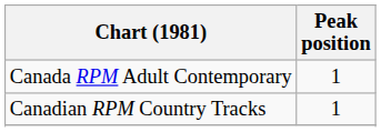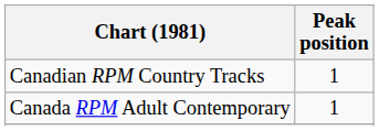rows swapped: Canadian RPM Country Tracks <-> Canada RPM Adult Contemporary
